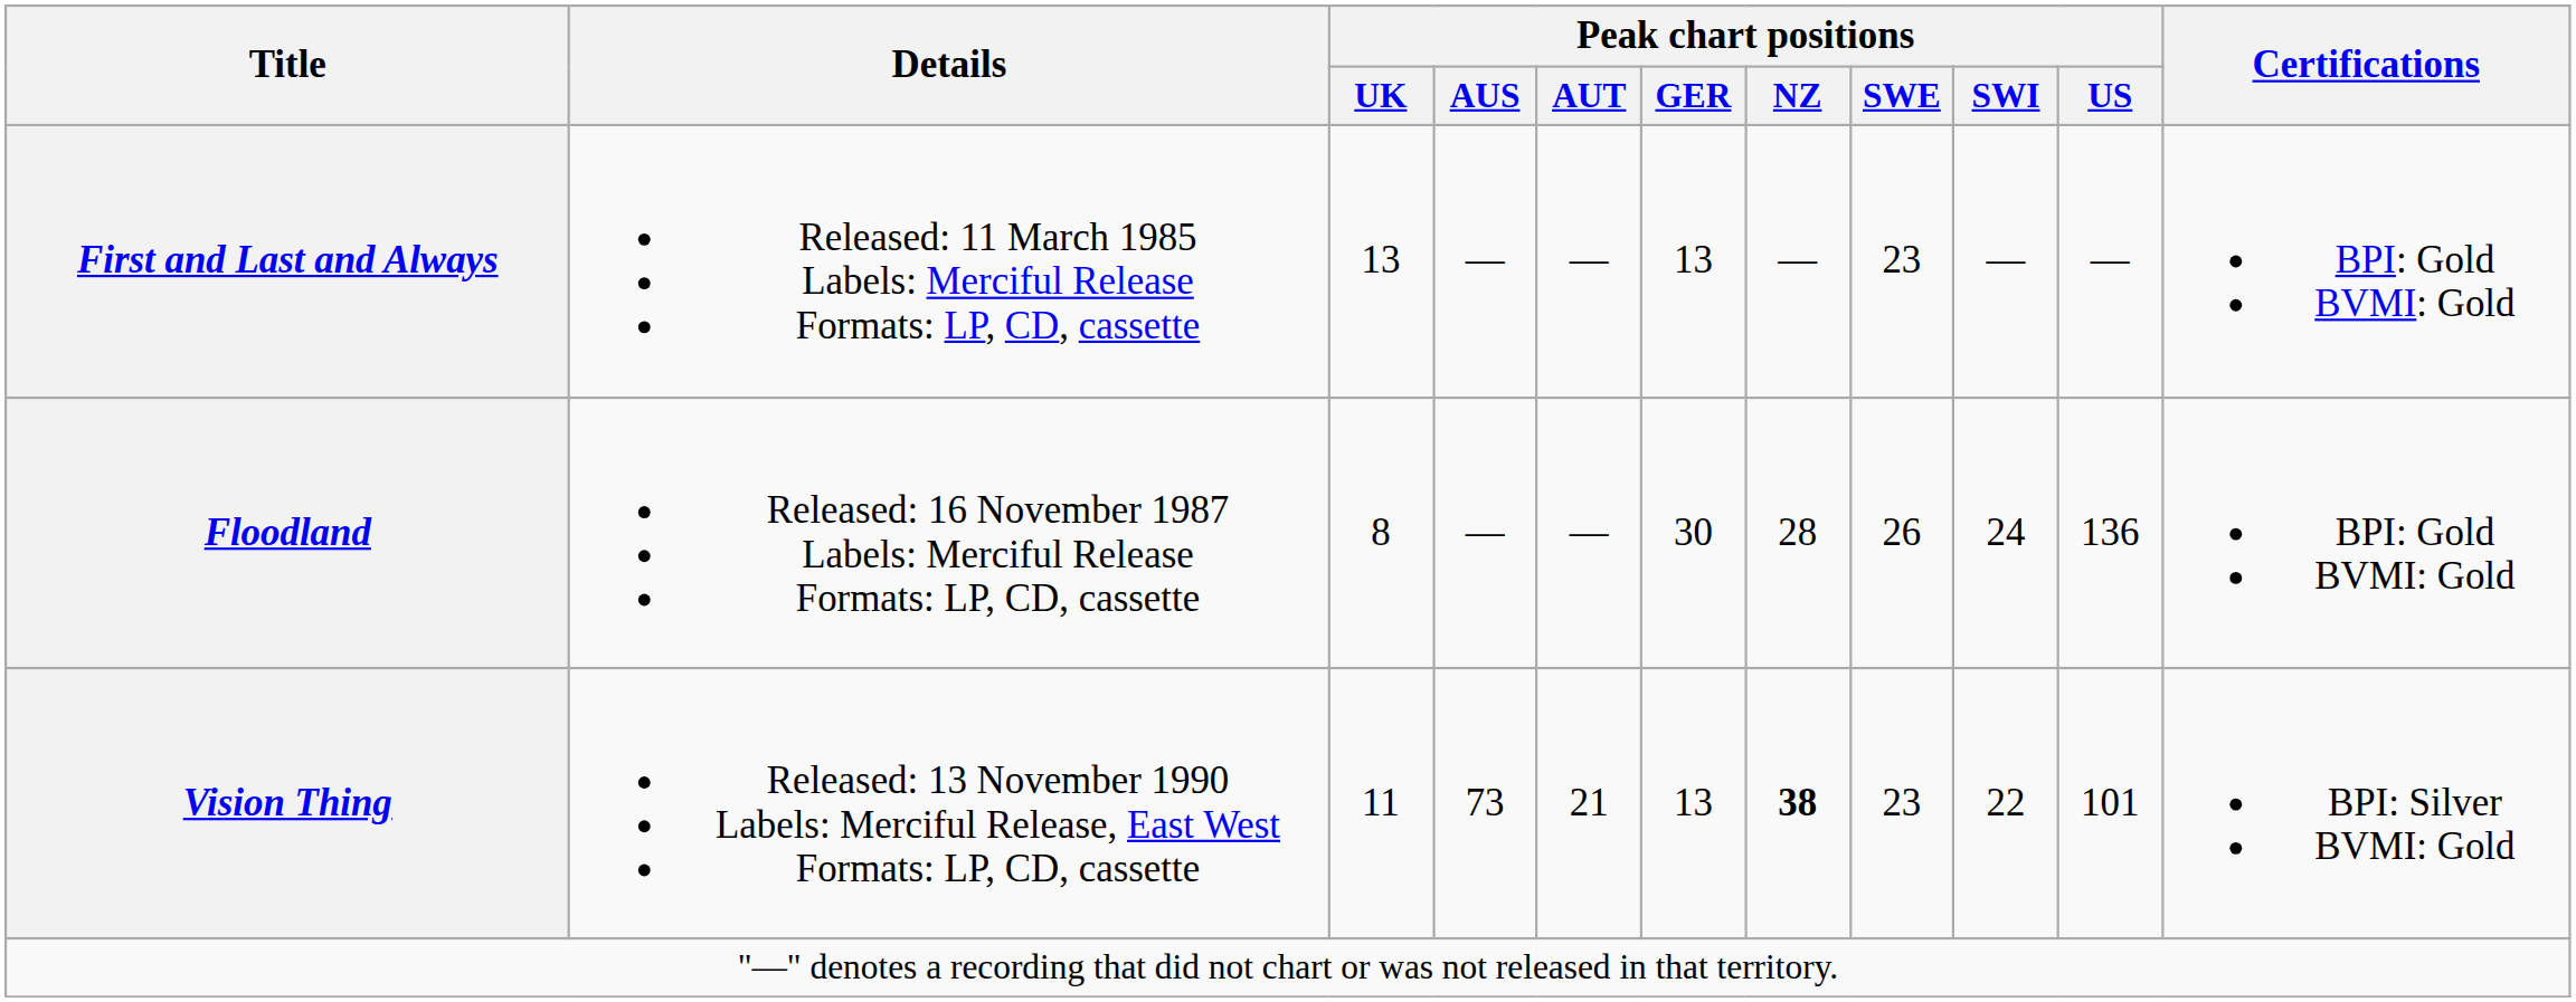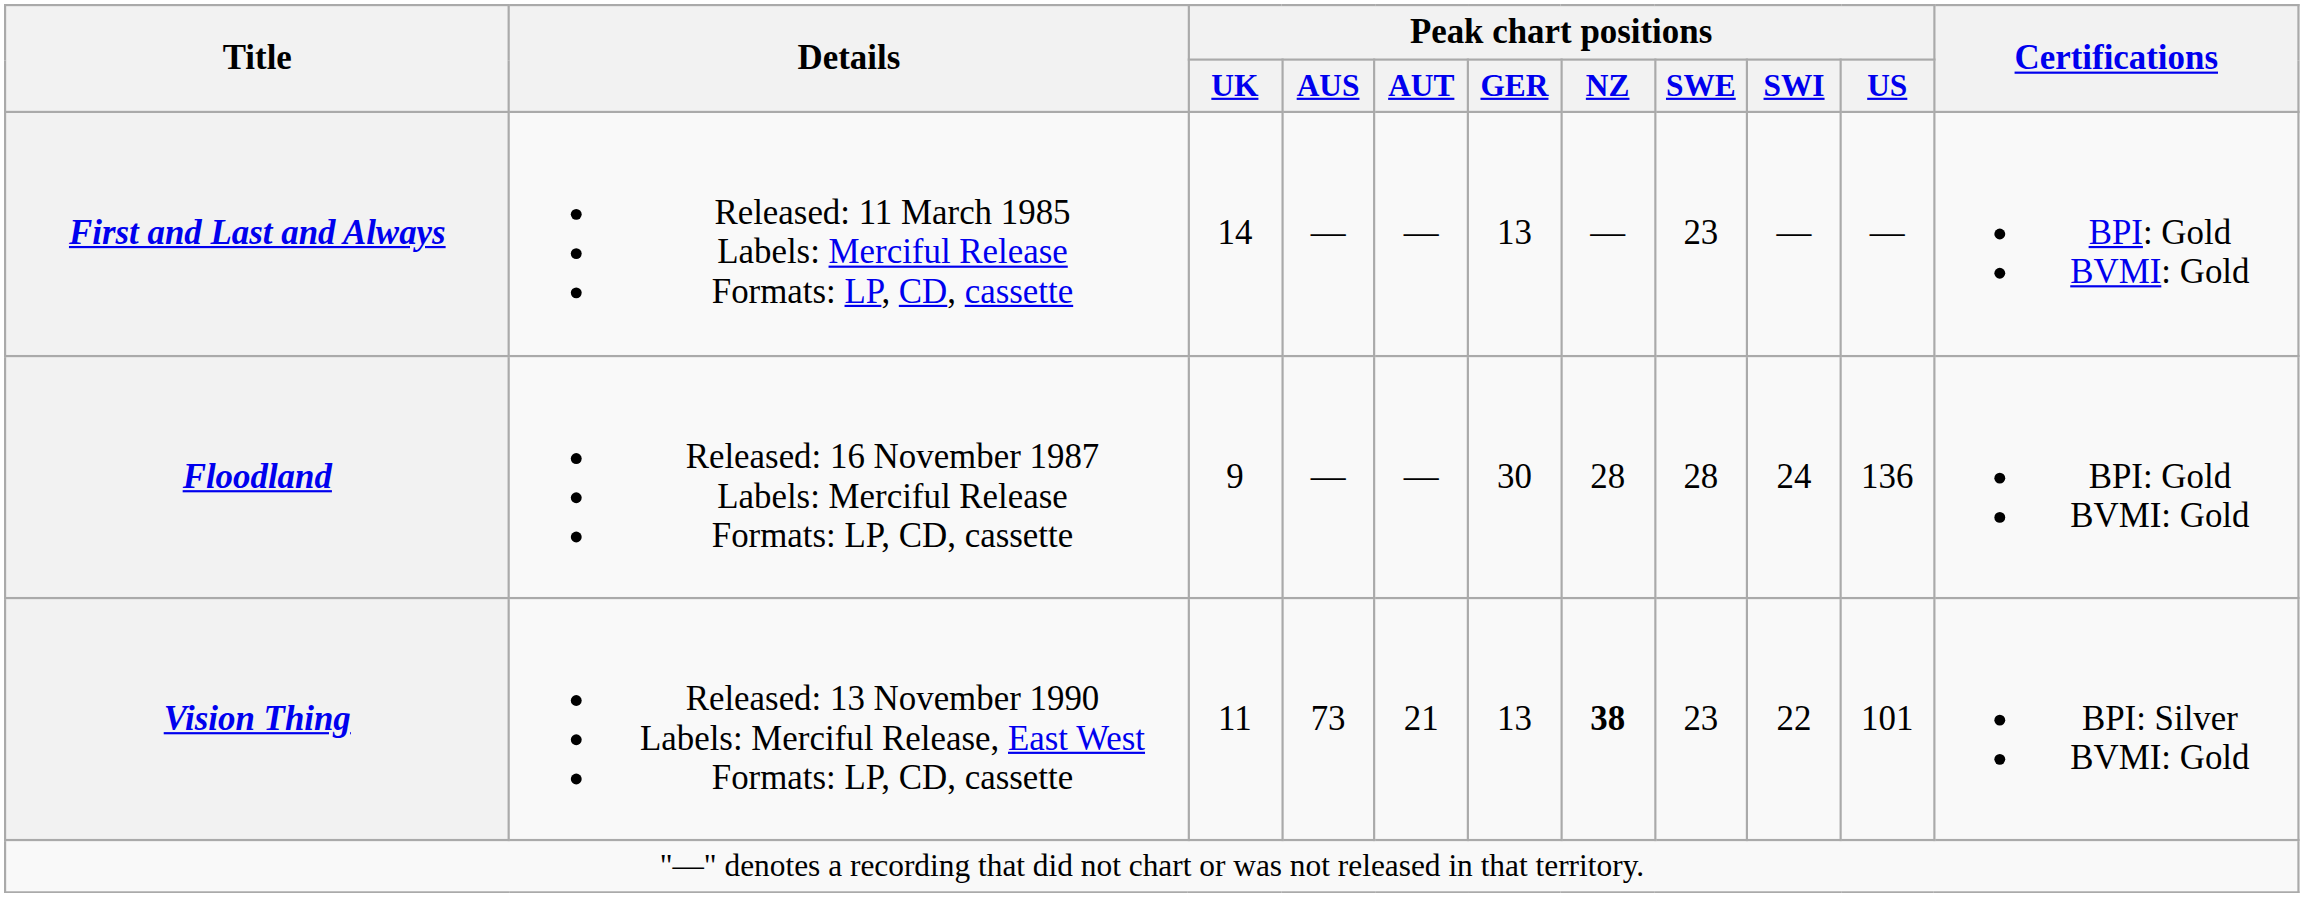First and Last and Always | Peak chart positions / UK: 13 -> 14
Floodland | Peak chart positions / UK: 8 -> 9
Floodland | Peak chart positions / SWE: 26 -> 28
